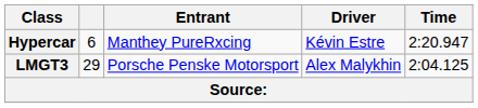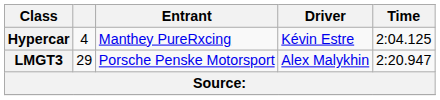Hypercar | column 2: 6 -> 4
Hypercar | Time: 2:20.947 -> 2:04.125
LMGT3 | Time: 2:04.125 -> 2:20.947
